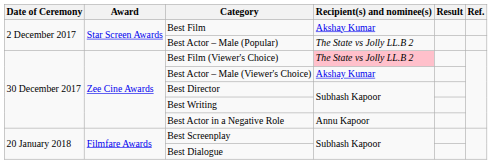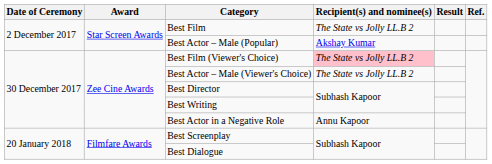Best Film | Recipient(s) and nominee(s): Akshay Kumar -> The State vs Jolly LL.B 2
Best Actor – Male (Popular) | Recipient(s) and nominee(s): The State vs Jolly LL.B 2 -> Akshay Kumar
Best Actor – Male (Viewer's Choice) | Recipient(s) and nominee(s): Akshay Kumar -> The State vs Jolly LL.B 2
